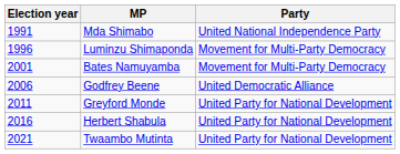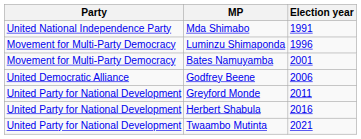columns swapped: Election year <-> Party
